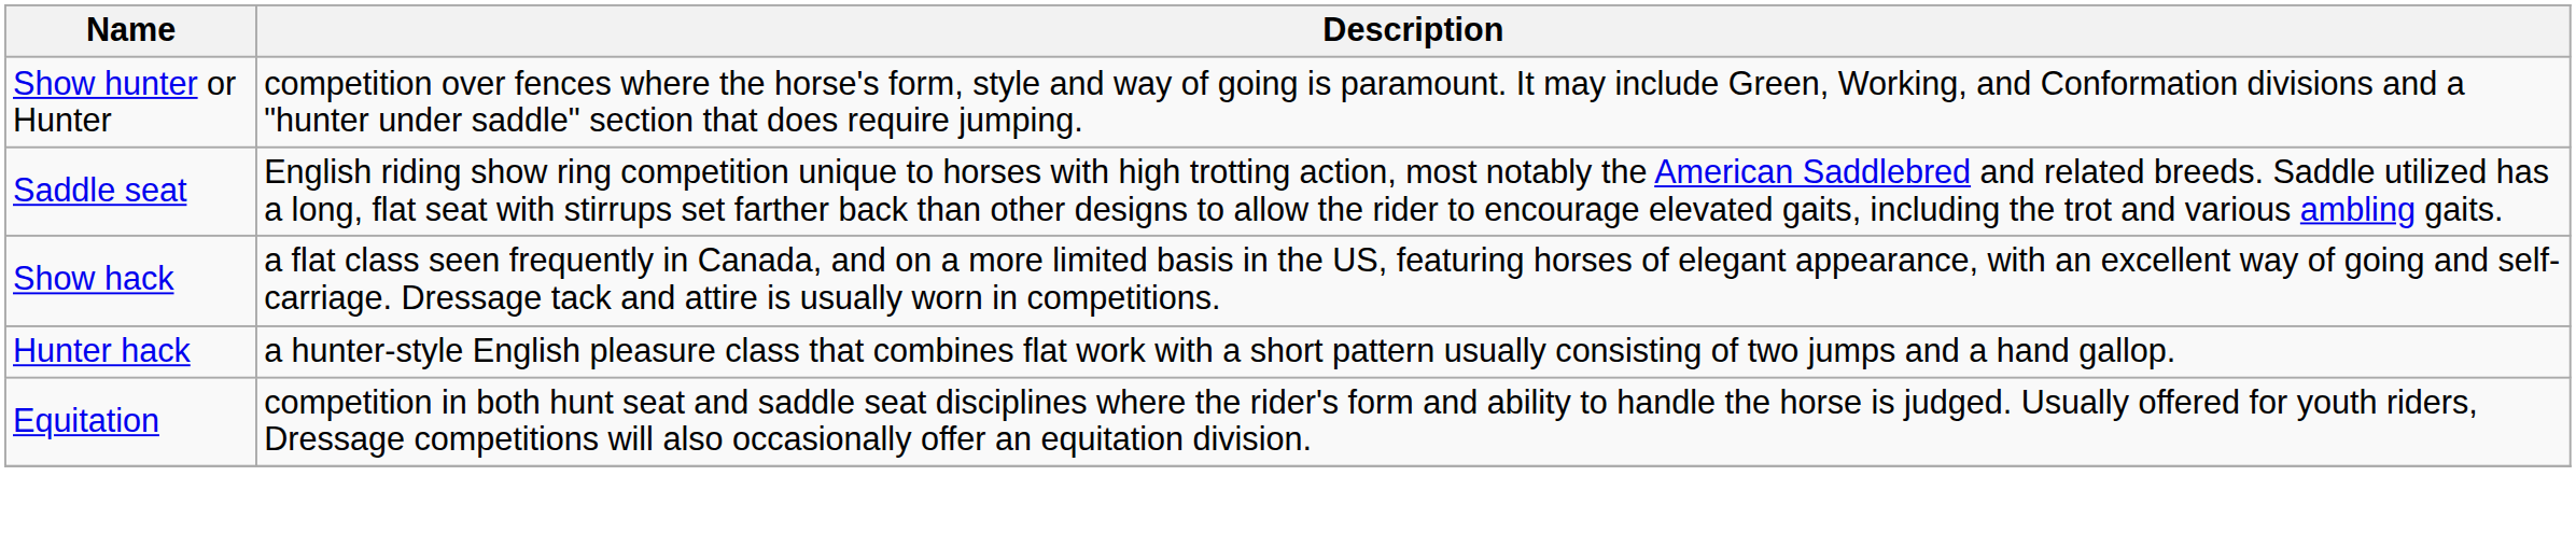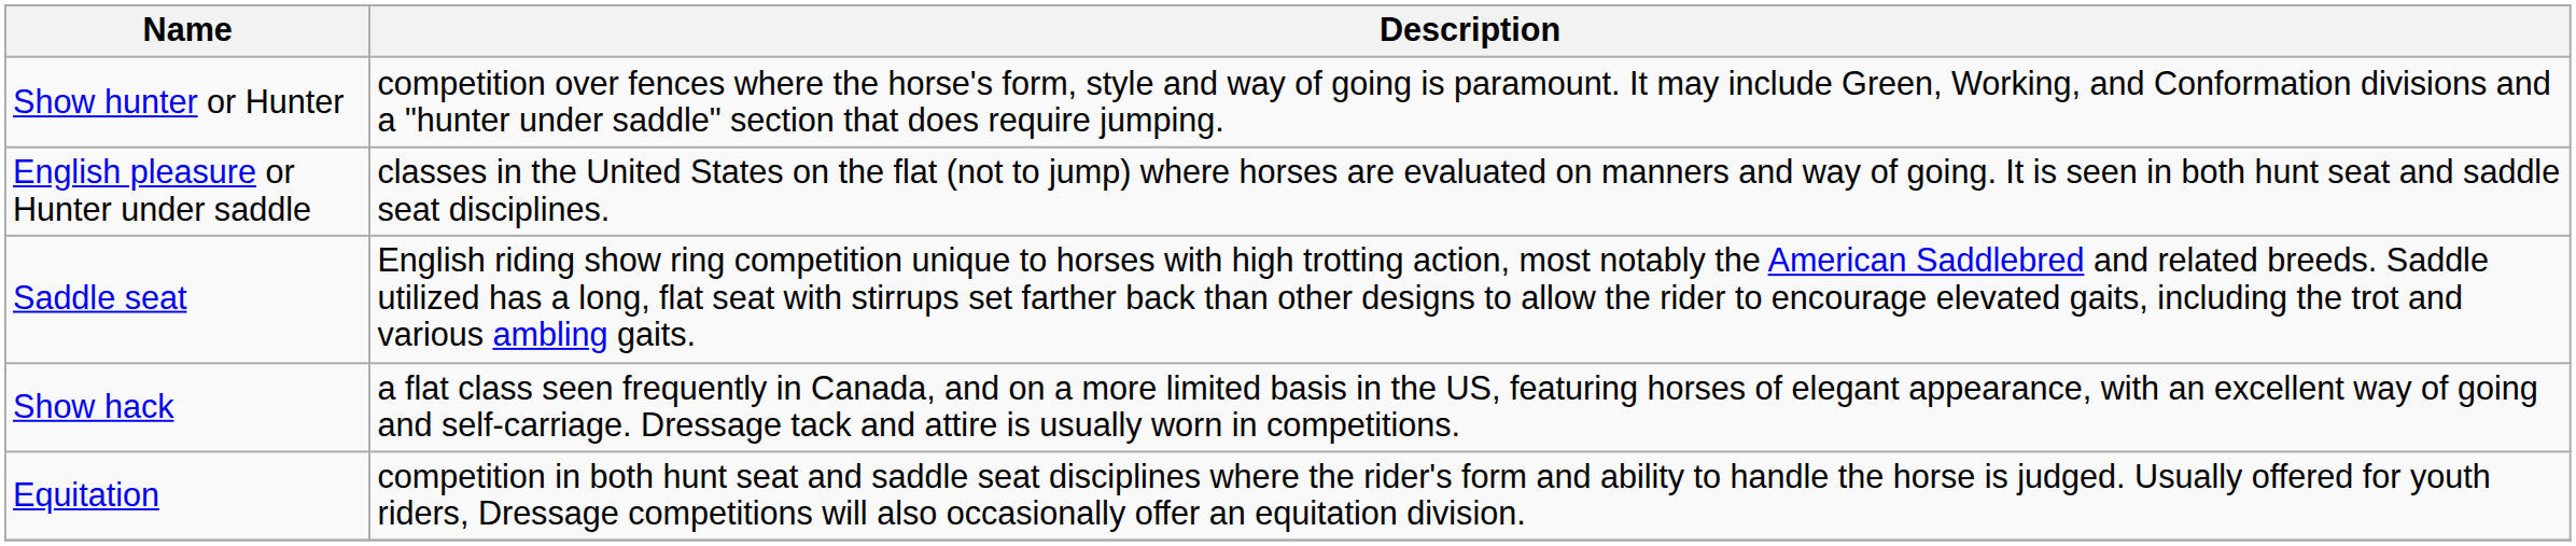+ row: English pleasure or Hunter under saddle | classes in the United States on the flat (not to jump) where horses are evaluated on manners and way of going. It is seen in both hunt seat and saddle seat disciplines.
- row: Hunter hack | a hunter-style English pleasure class that combines flat work with a short pattern usually consisting of two jumps and a hand gallop.
